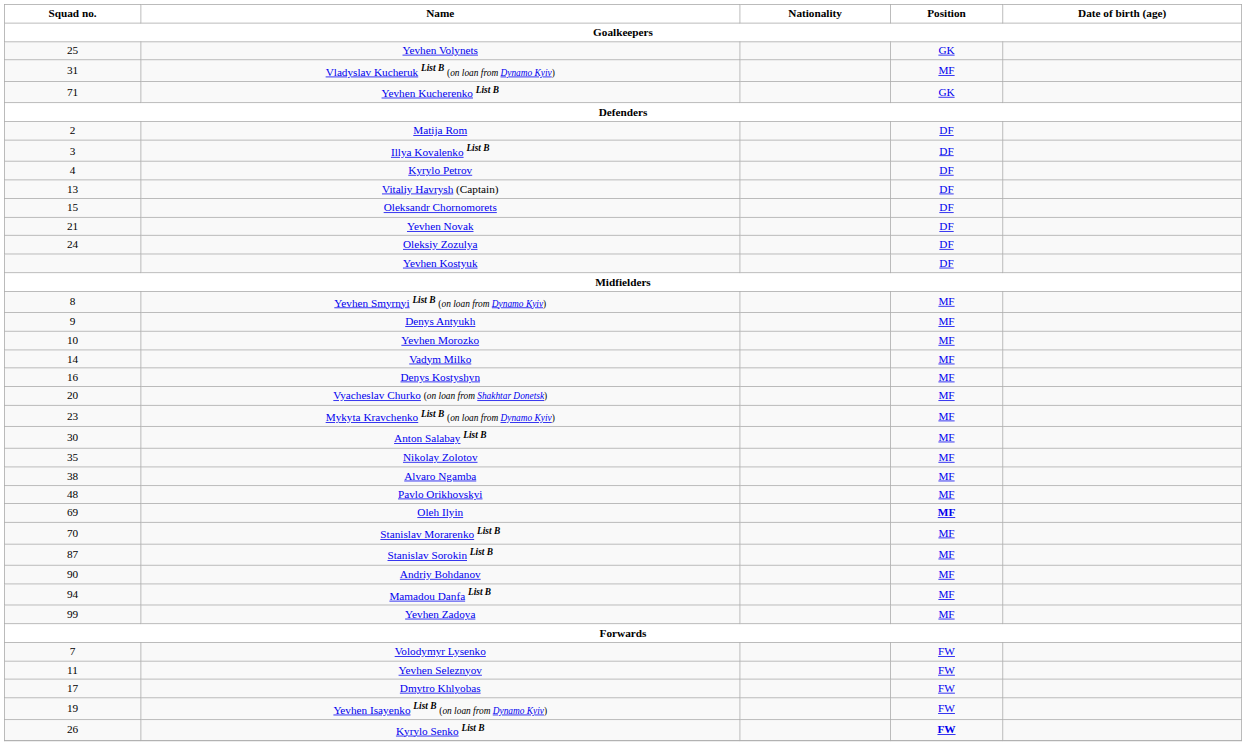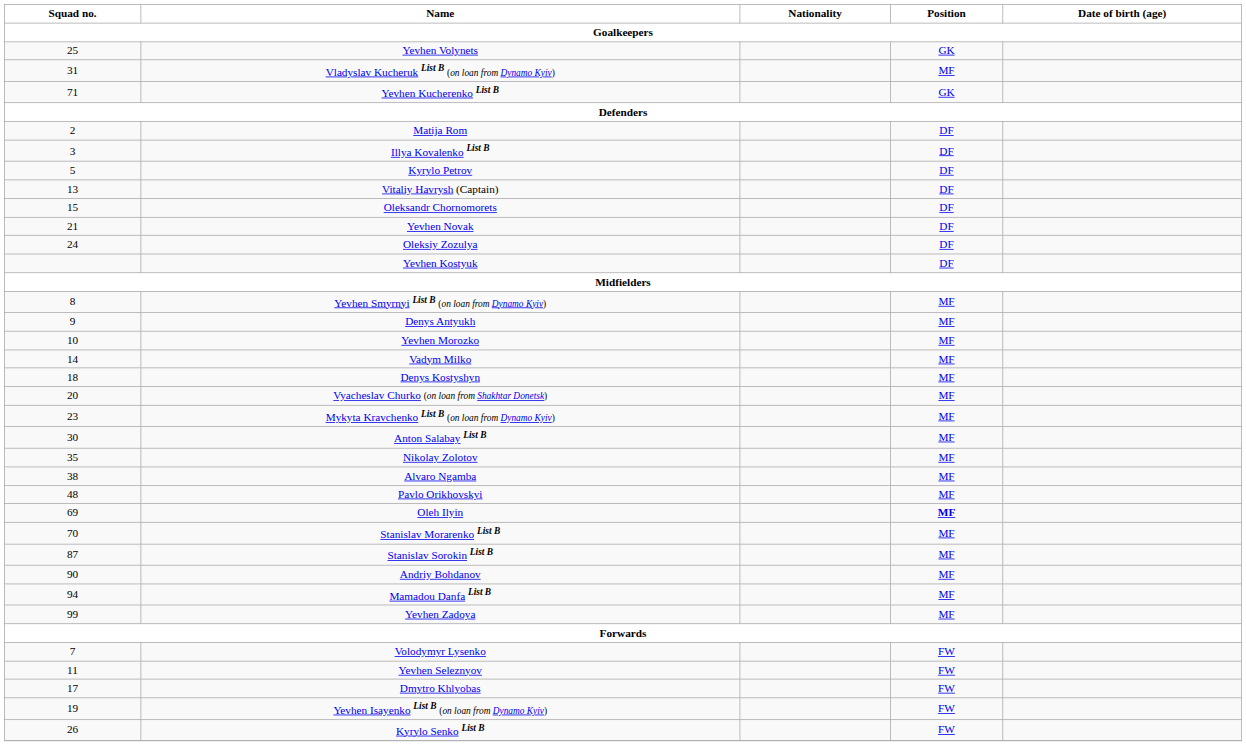Kyrylo Petrov | Squad no. / Goalkeepers: 4 -> 5
Denys Kostyshyn | Squad no. / Goalkeepers: 16 -> 18
Kyrylo Senko List B | Position / Goalkeepers: bold -> normal
